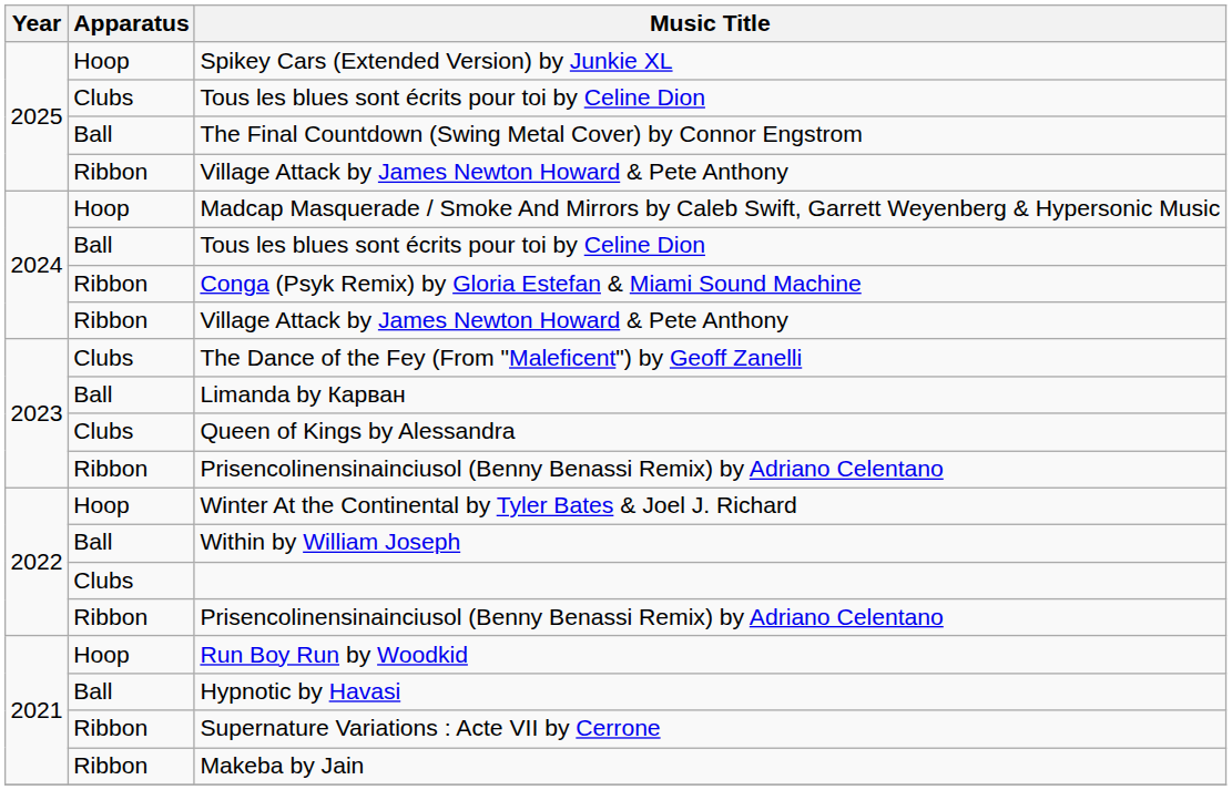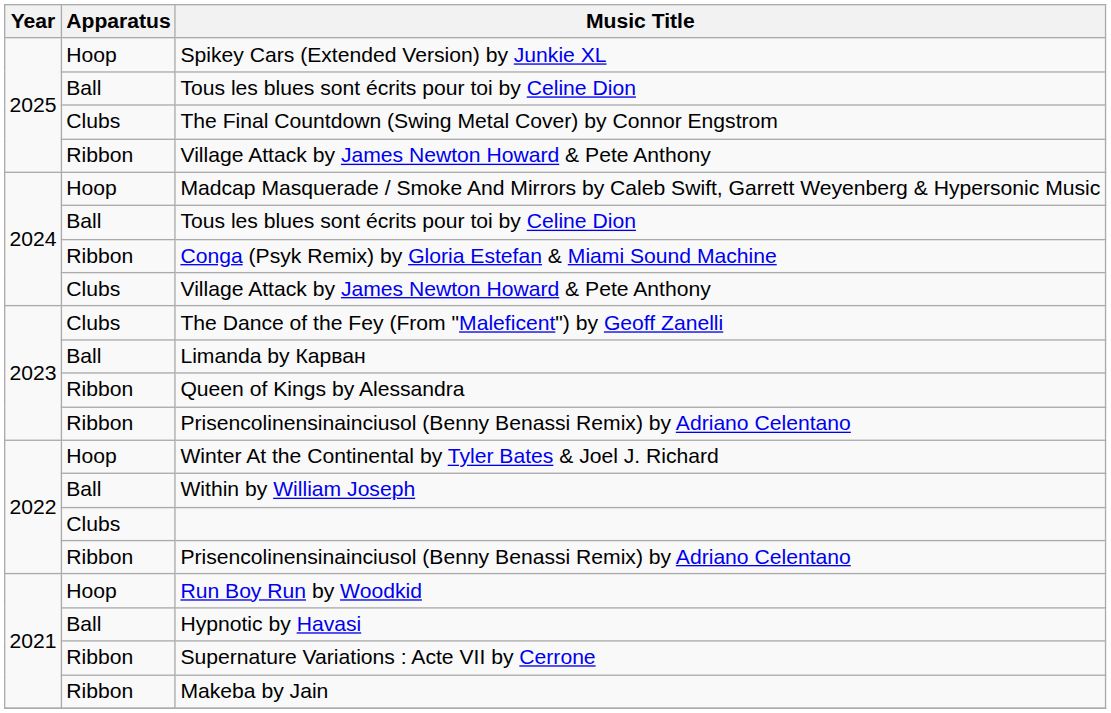2025 / Tous les blues sont écrits pour toi by Celine Dion | Apparatus: Clubs -> Ball
The Final Countdown (Swing Metal Cover) by Connor Engstrom | Apparatus: Ball -> Clubs
2024 / Village Attack by James Newton Howard & Pete Anthony | Apparatus: Ribbon -> Clubs
Queen of Kings by Alessandra | Apparatus: Clubs -> Ribbon
